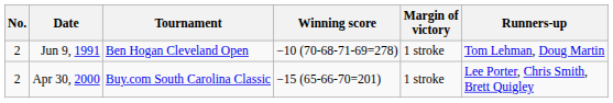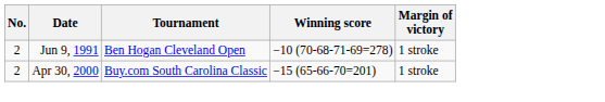- column: Runners-up | Tom Lehman, Doug Martin | Lee Porter, Chris Smith, Brett Quigley
